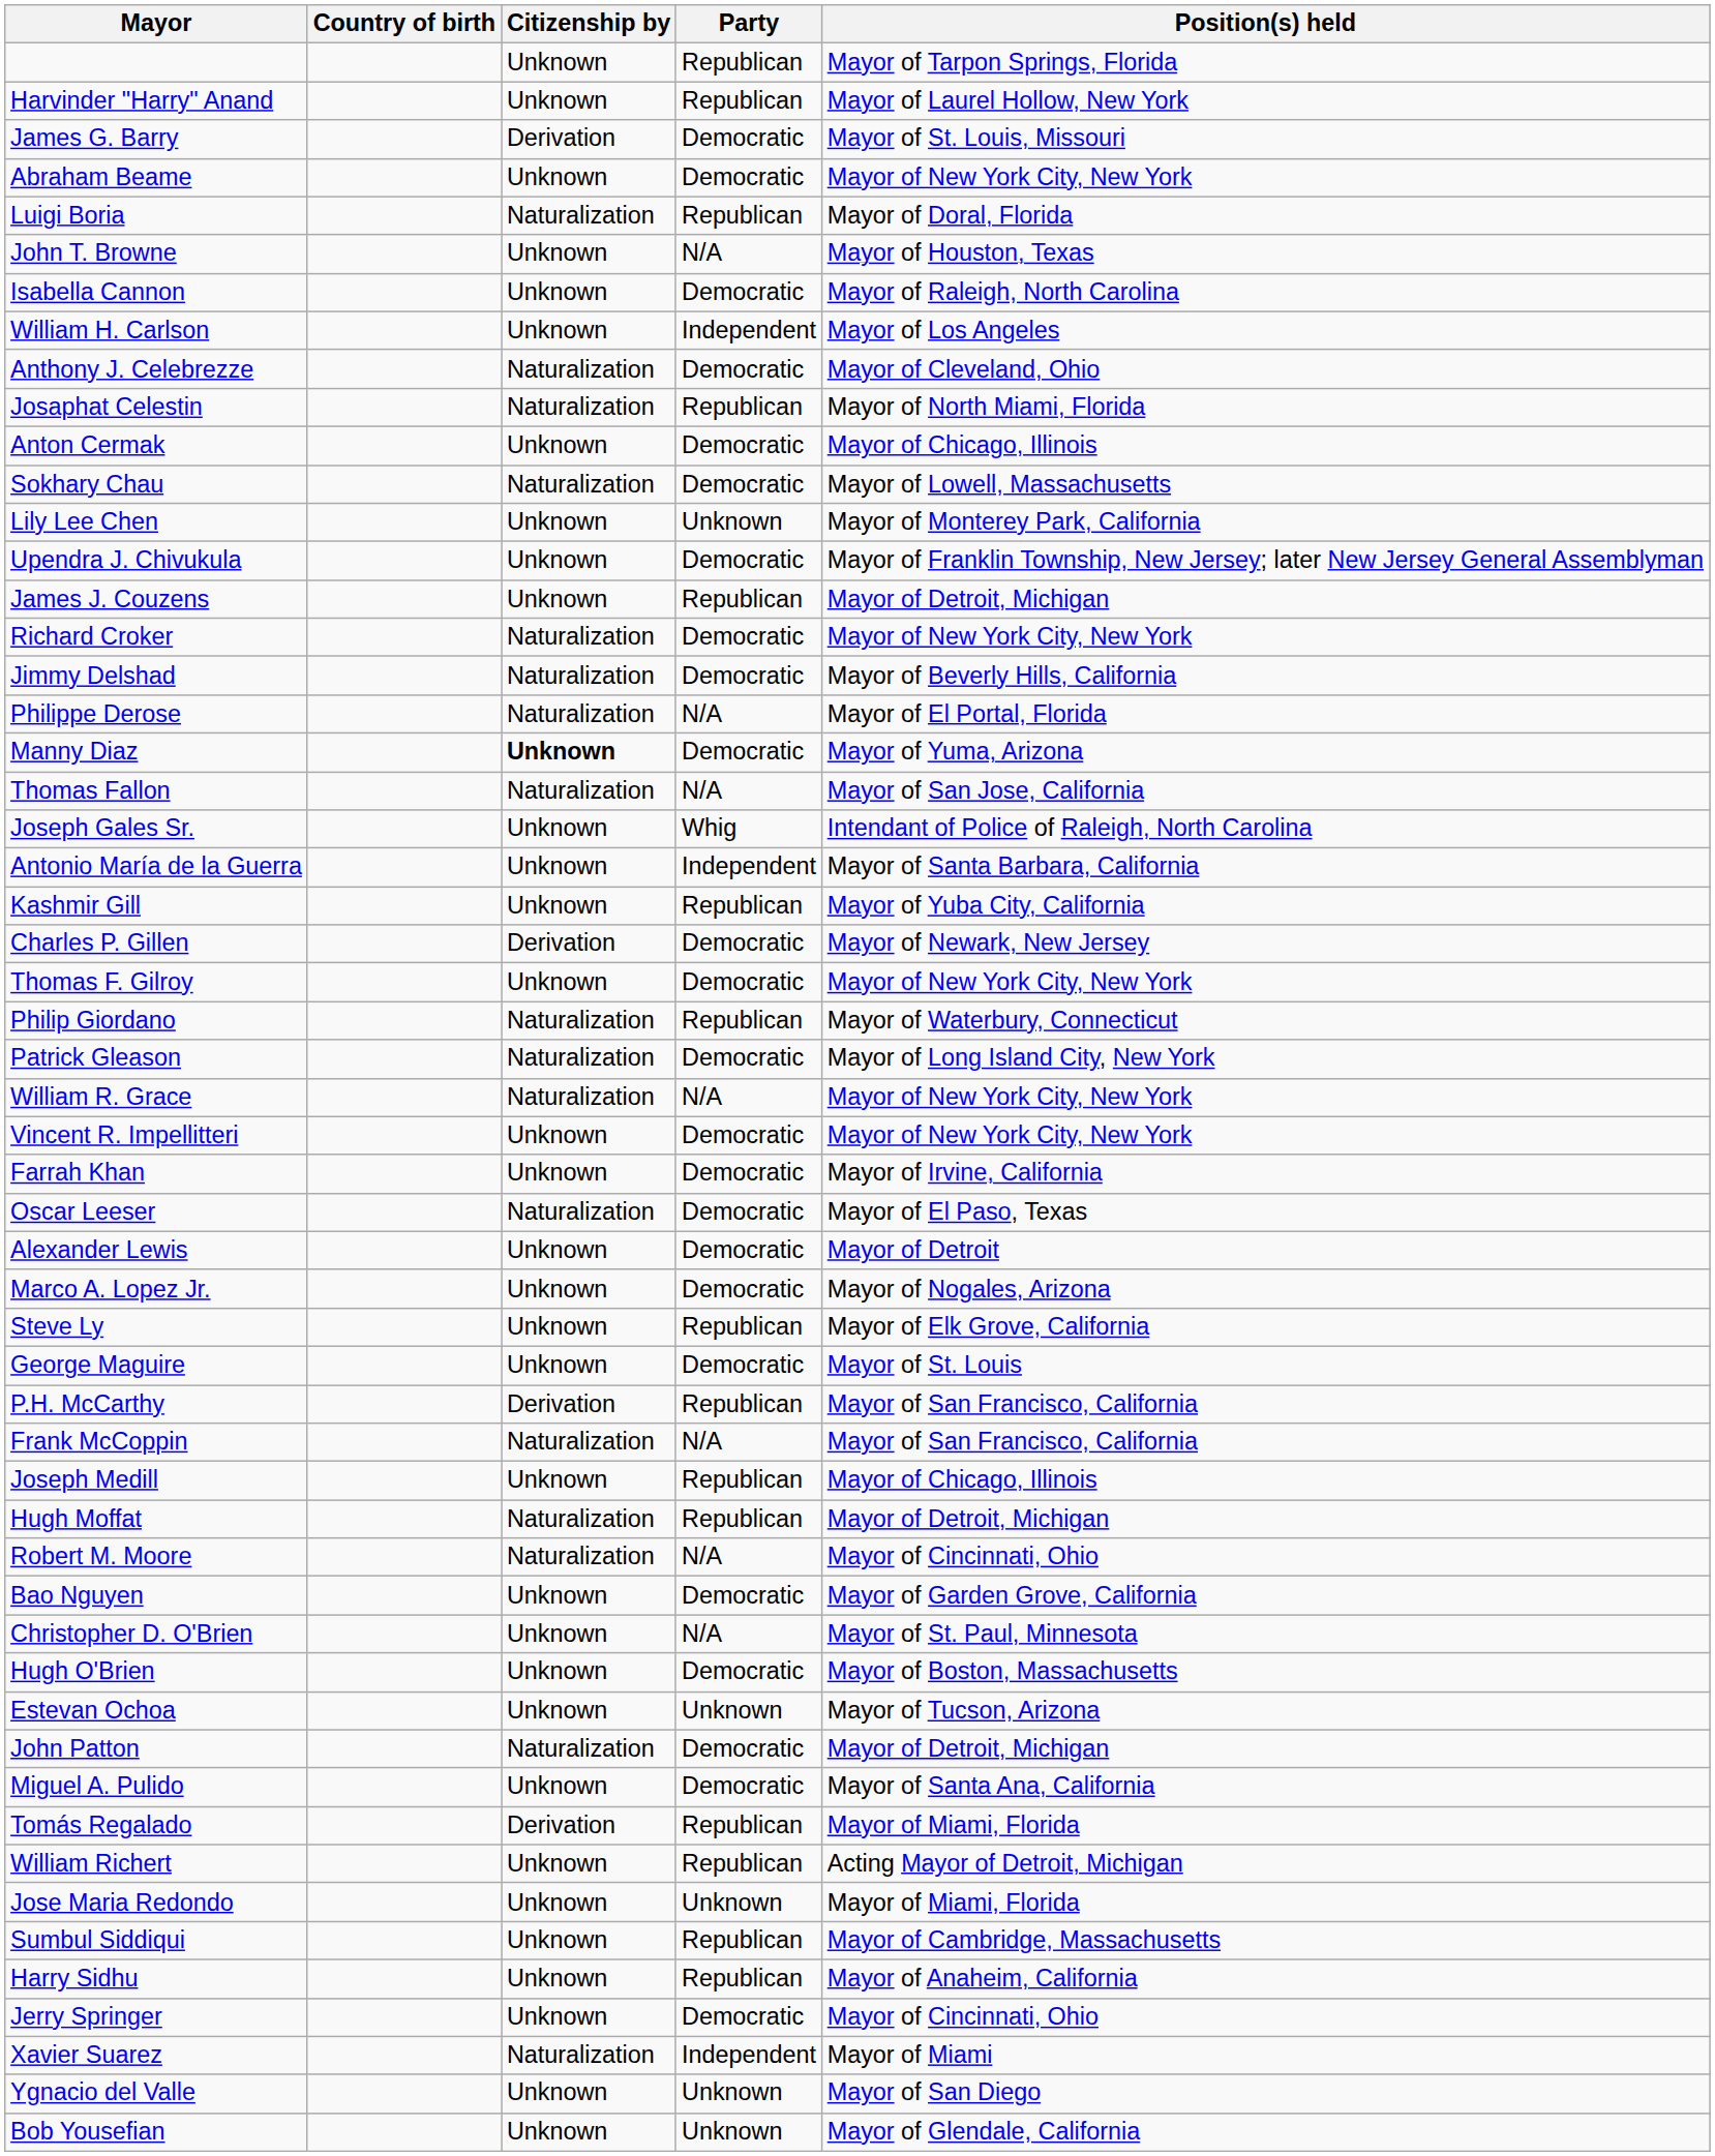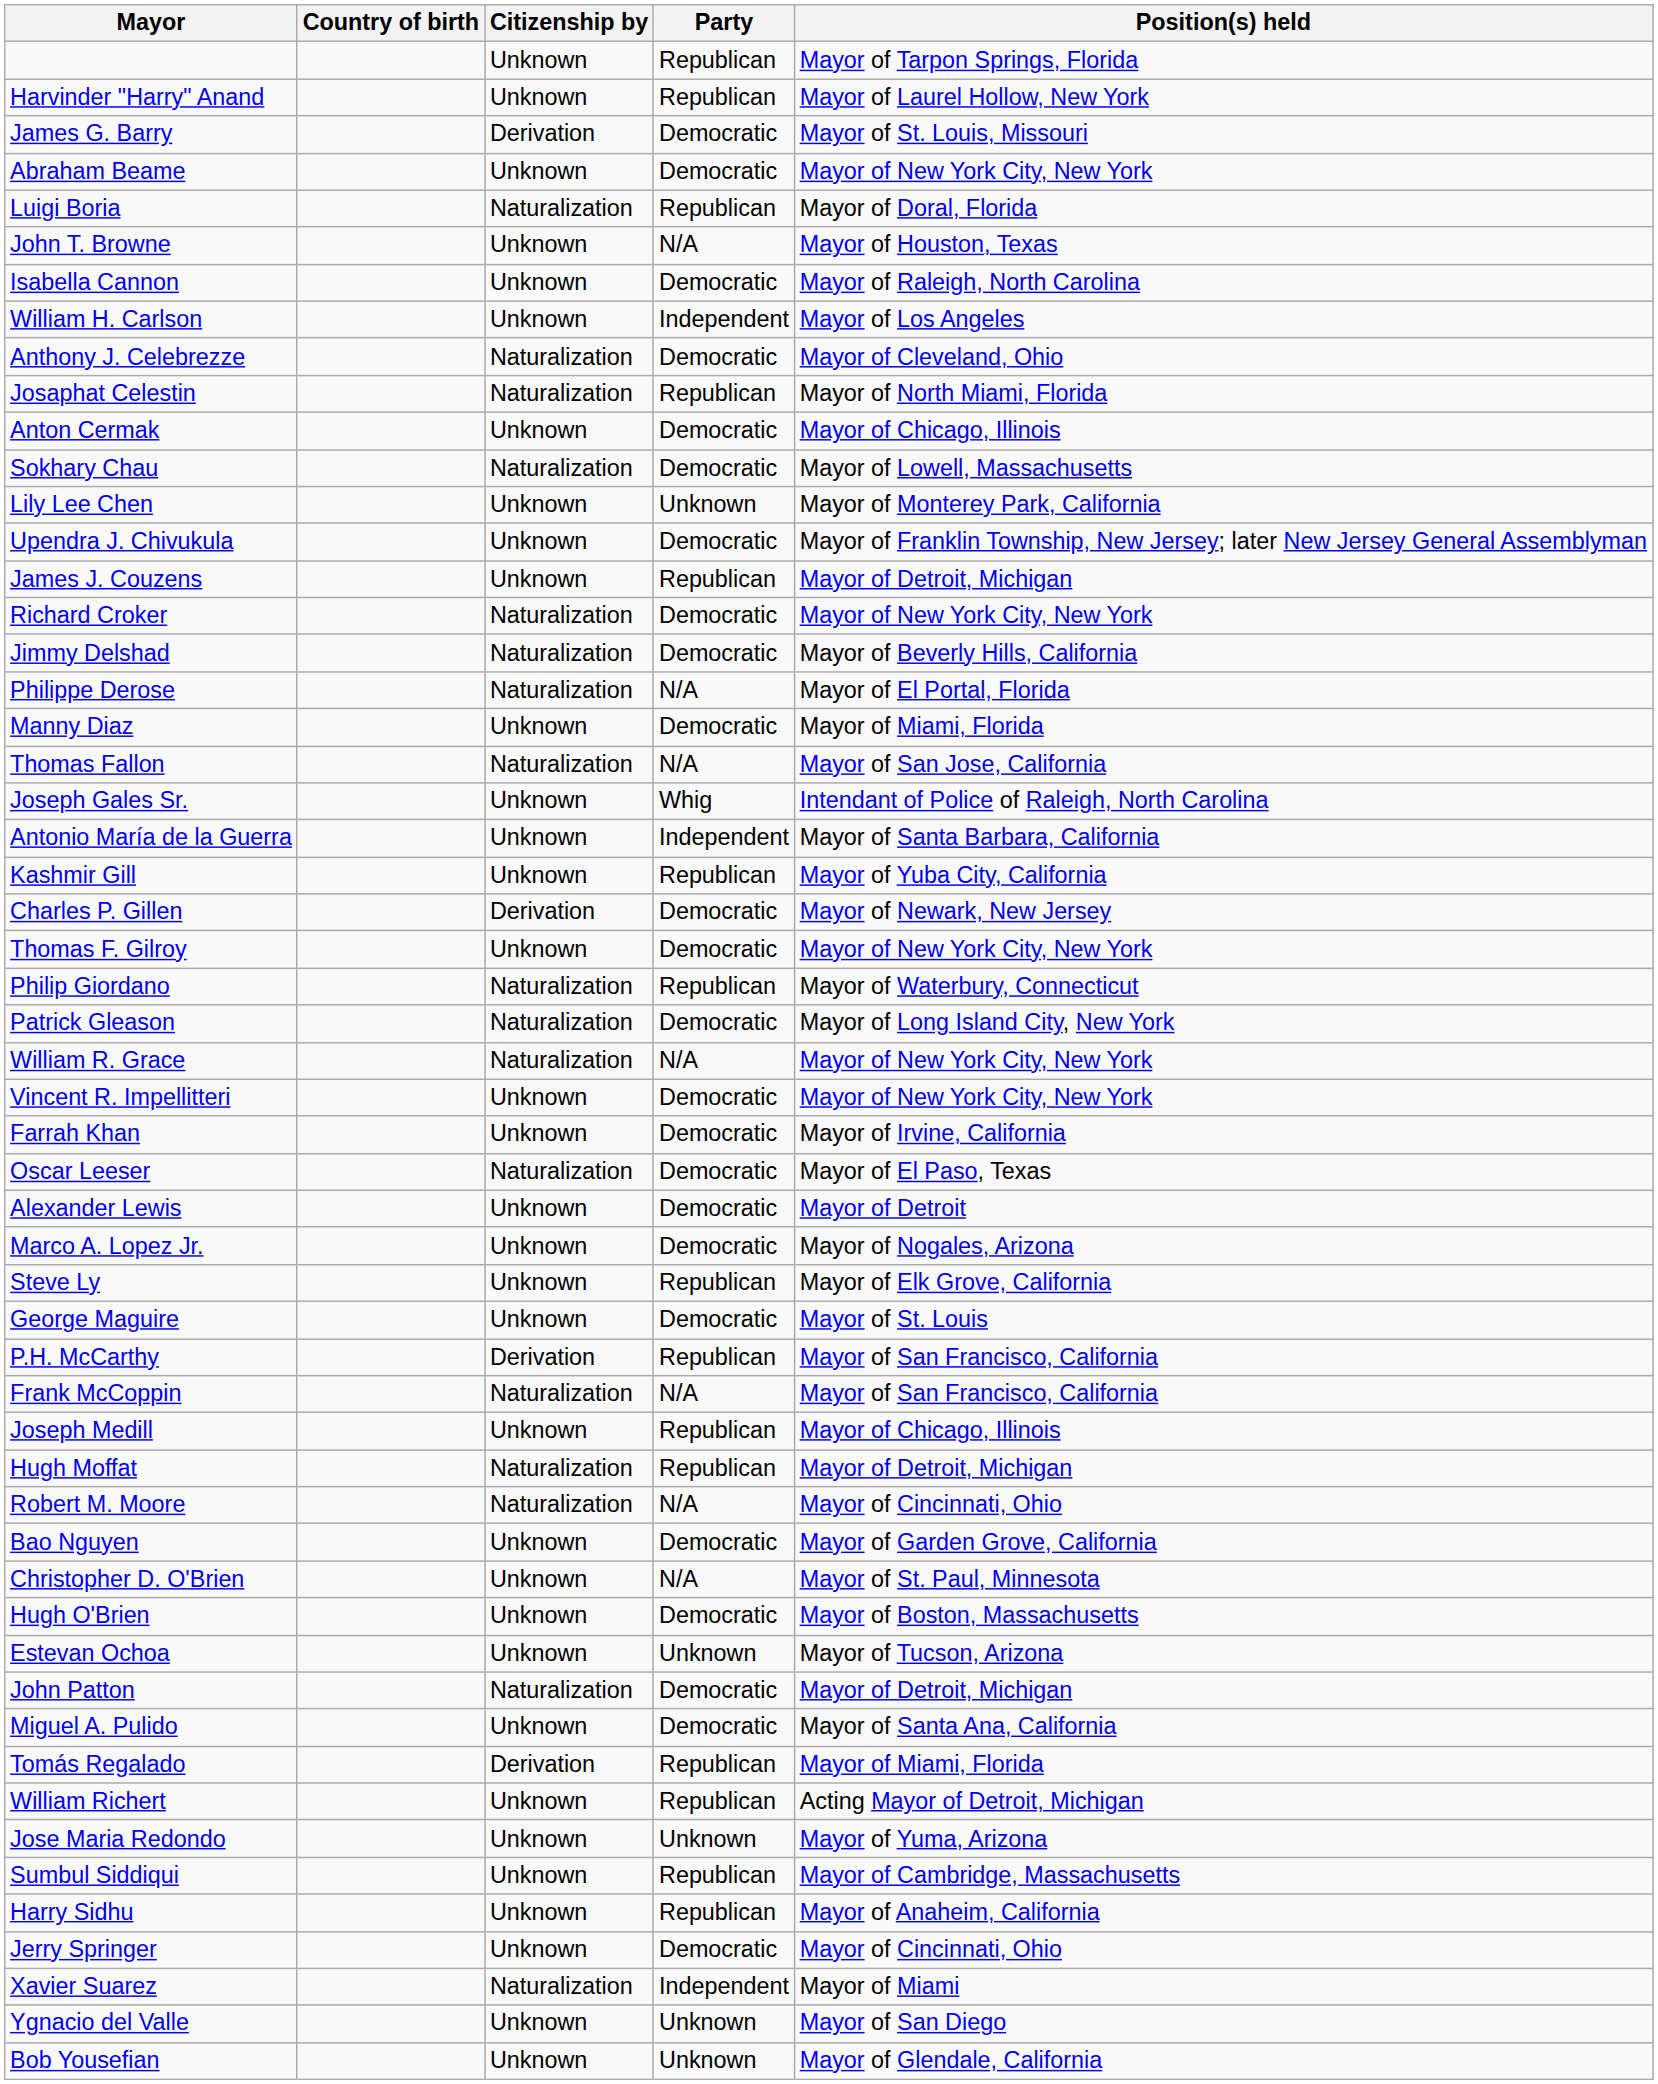Manny Diaz | Citizenship by: bold -> normal
Manny Diaz | Position(s) held: Mayor of Yuma, Arizona -> Mayor of Miami, Florida
Jose Maria Redondo | Position(s) held: Mayor of Miami, Florida -> Mayor of Yuma, Arizona
